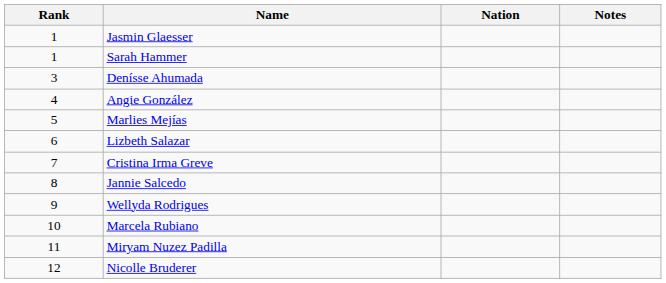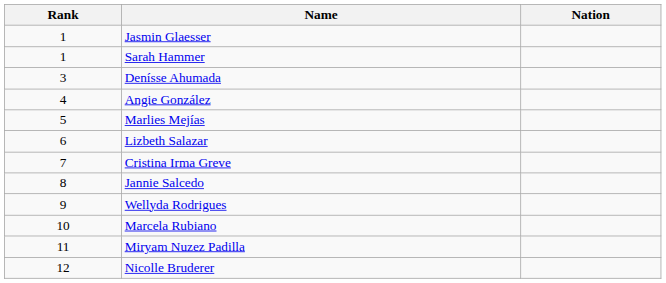- column: Notes
